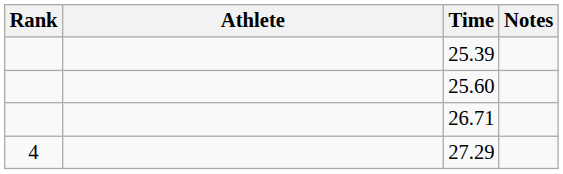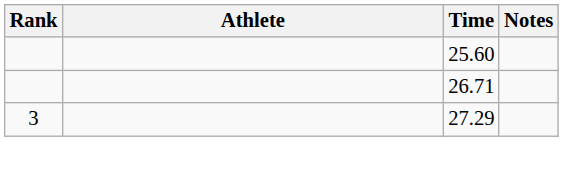- row: 25.39
27.29 | Rank: 4 -> 3
